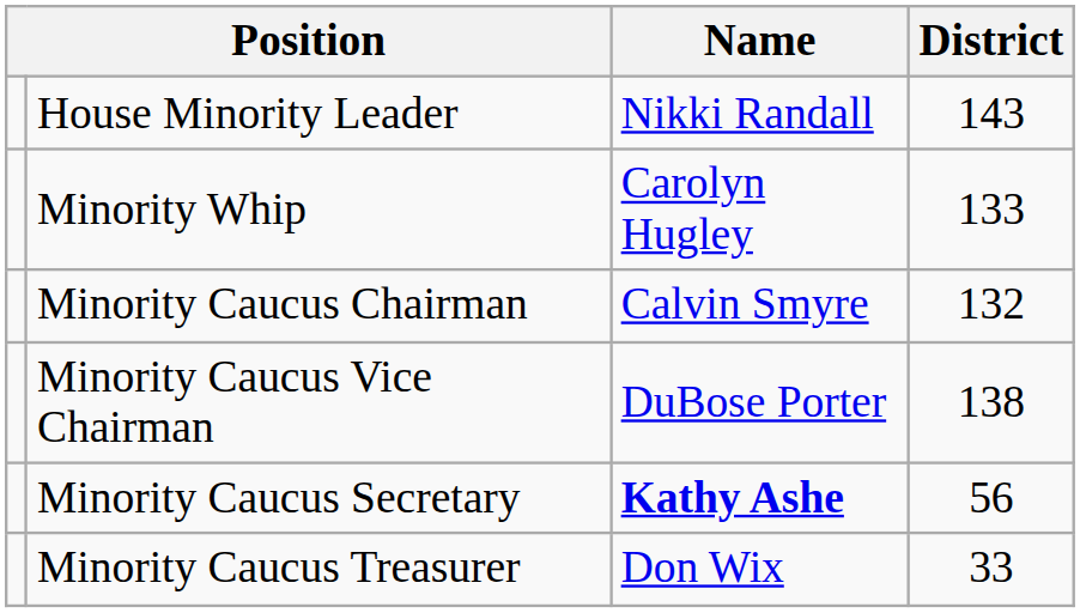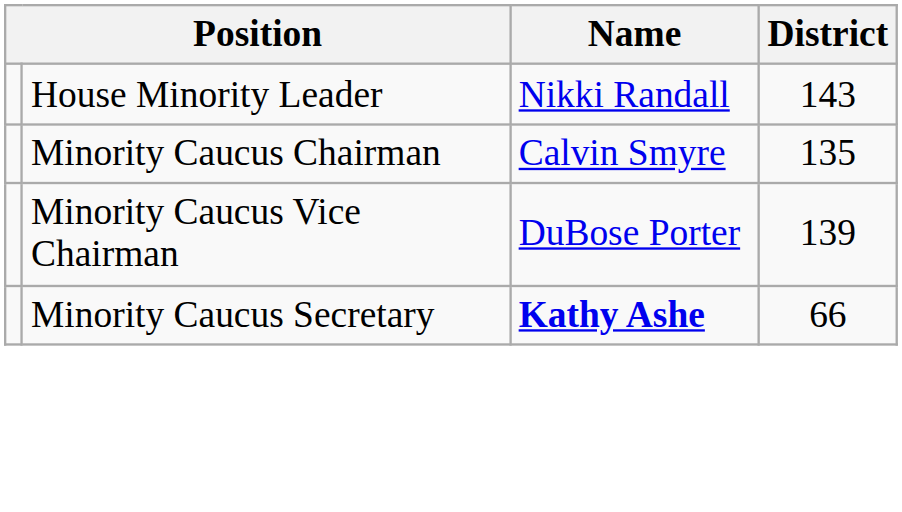- row: Minority Whip | Carolyn Hugley | 133
Minority Caucus Chairman | District: 132 -> 135
Minority Caucus Vice Chairman | District: 138 -> 139
Minority Caucus Secretary | District: 56 -> 66
- row: Minority Caucus Treasurer | Don Wix | 33
